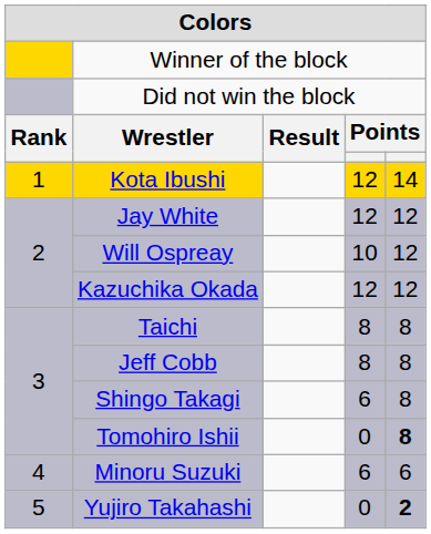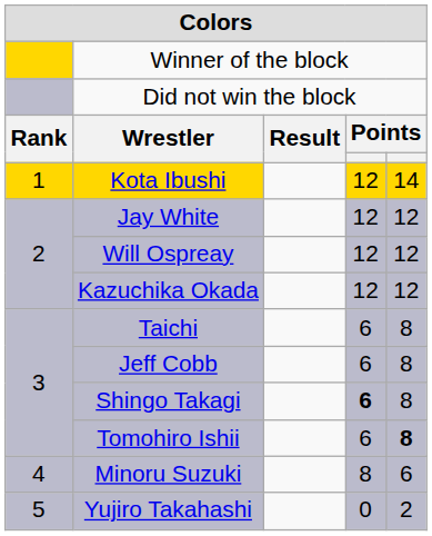Will Ospreay | column 4: 10 -> 12
Taichi | column 4: 8 -> 6
Jeff Cobb | column 4: 8 -> 6
Shingo Takagi | column 4: normal -> bold
Tomohiro Ishii | column 4: 0 -> 6
Minoru Suzuki | column 4: 6 -> 8
Yujiro Takahashi | column 5: bold -> normal
